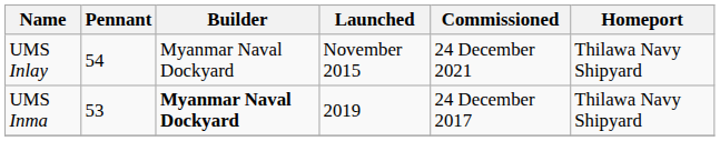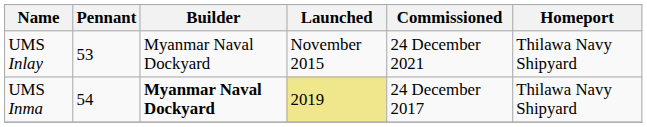UMS Inlay | Pennant: 54 -> 53
UMS Inma | Pennant: 53 -> 54
UMS Inma | Launched: no background -> khaki background
